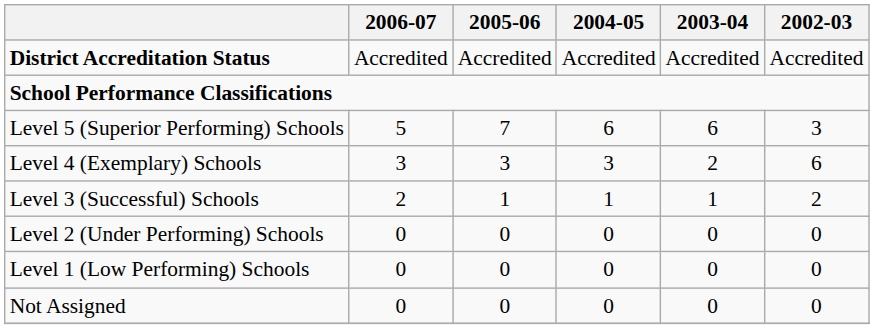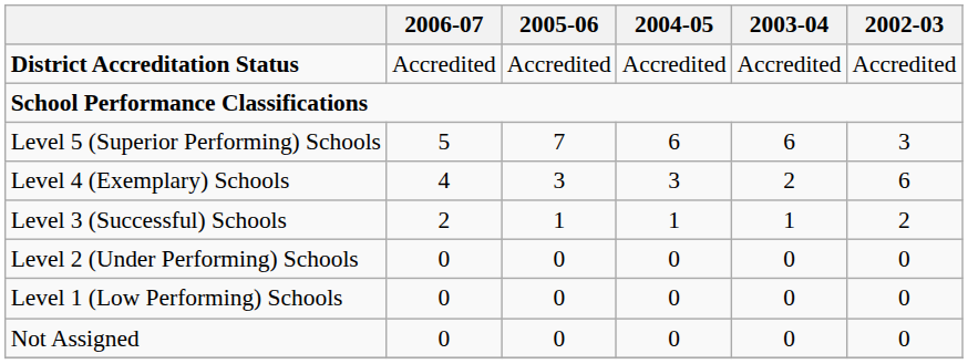Level 4 (Exemplary) Schools | 2006-07: 3 -> 4
